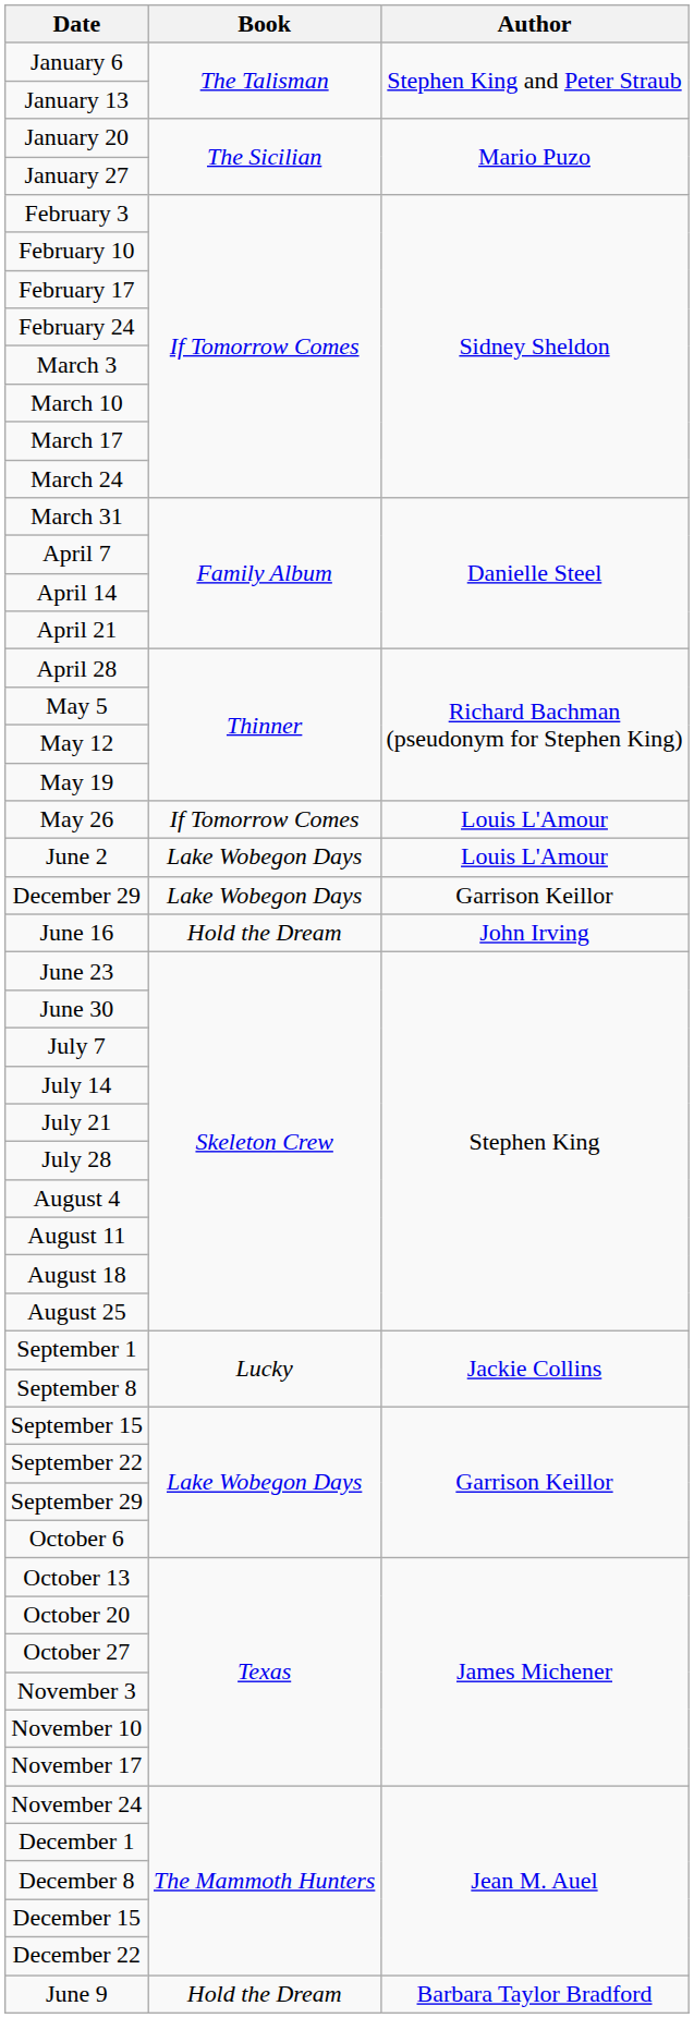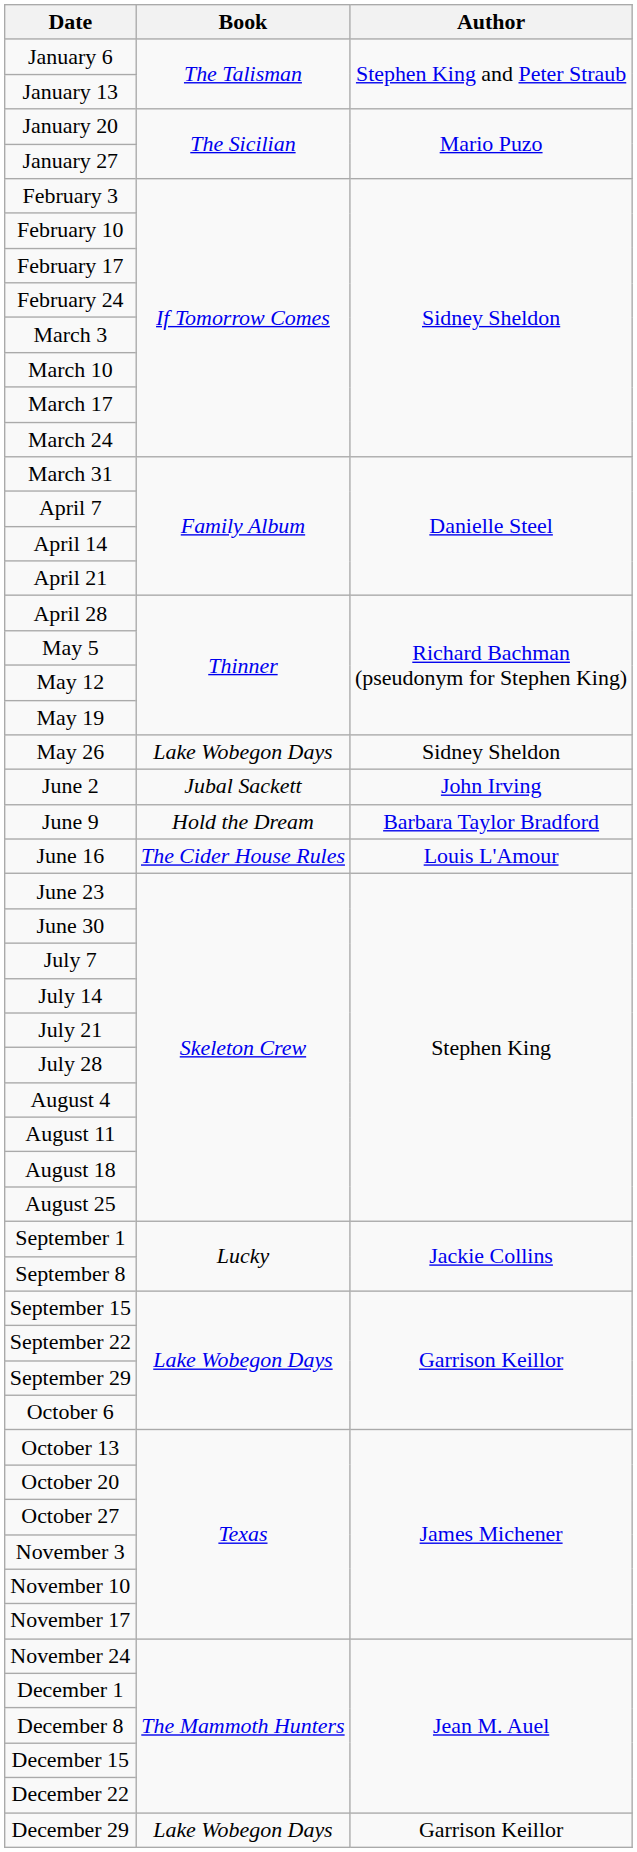May 26 | Book: If Tomorrow Comes -> Lake Wobegon Days
May 26 | Author: Louis L'Amour -> Sidney Sheldon
June 2 | Book: Lake Wobegon Days -> Jubal Sackett
June 2 | Author: Louis L'Amour -> John Irving
rows swapped: June 9 <-> December 29
June 16 | Book: Hold the Dream -> The Cider House Rules
June 16 | Author: John Irving -> Louis L'Amour
